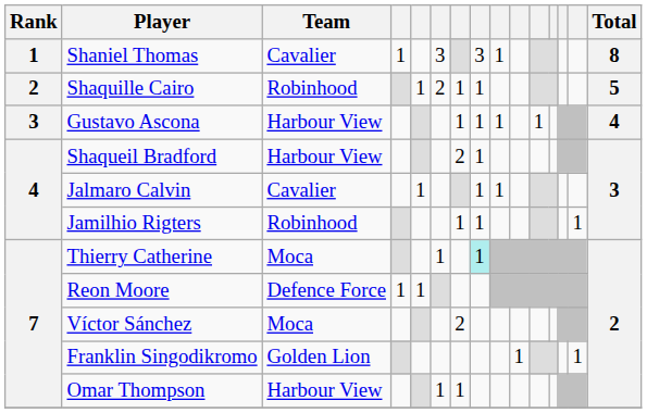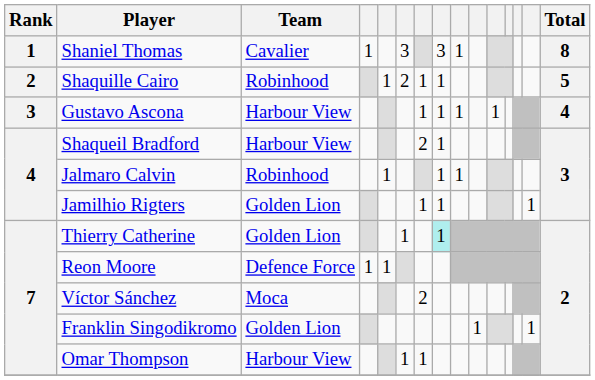Jalmaro Calvin | Team: Cavalier -> Robinhood
Jamilhio Rigters | Team: Robinhood -> Golden Lion
Thierry Catherine | Team: Moca -> Golden Lion
